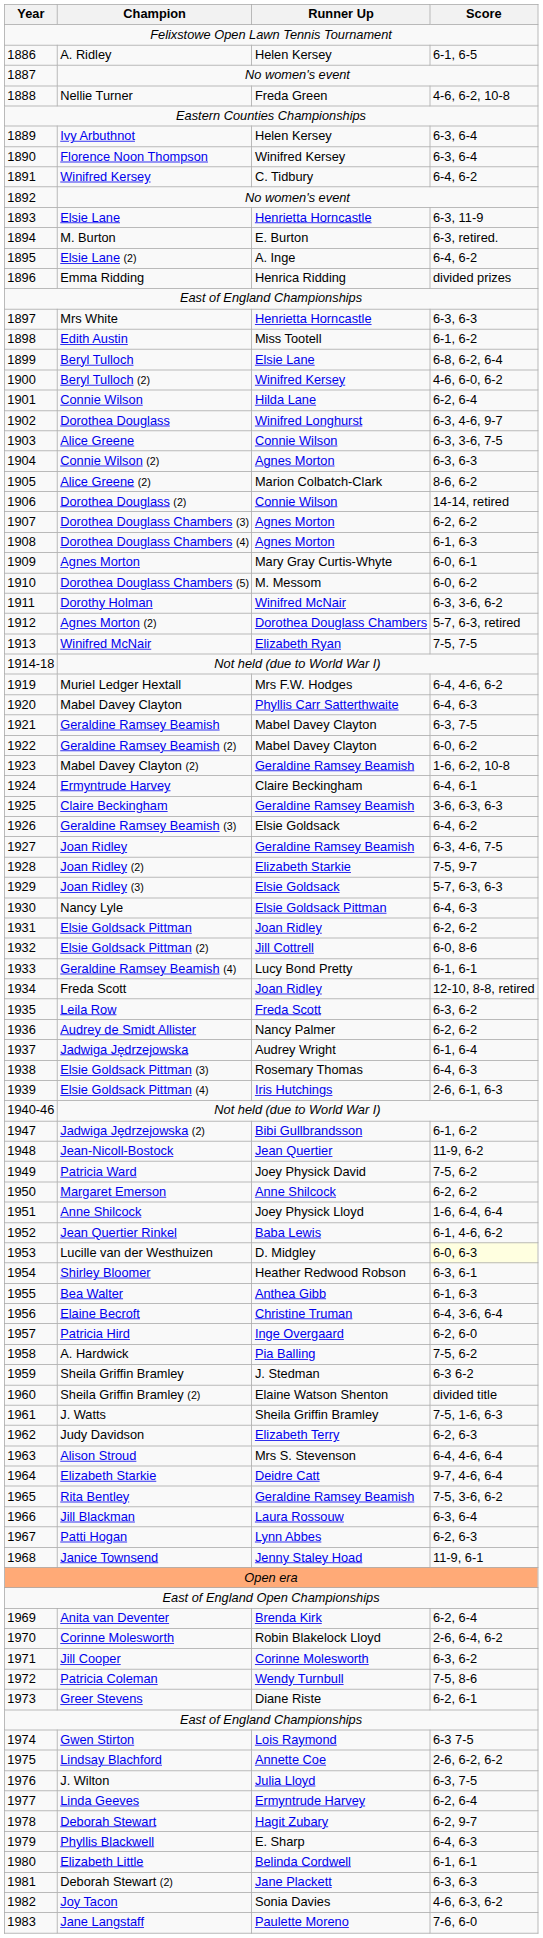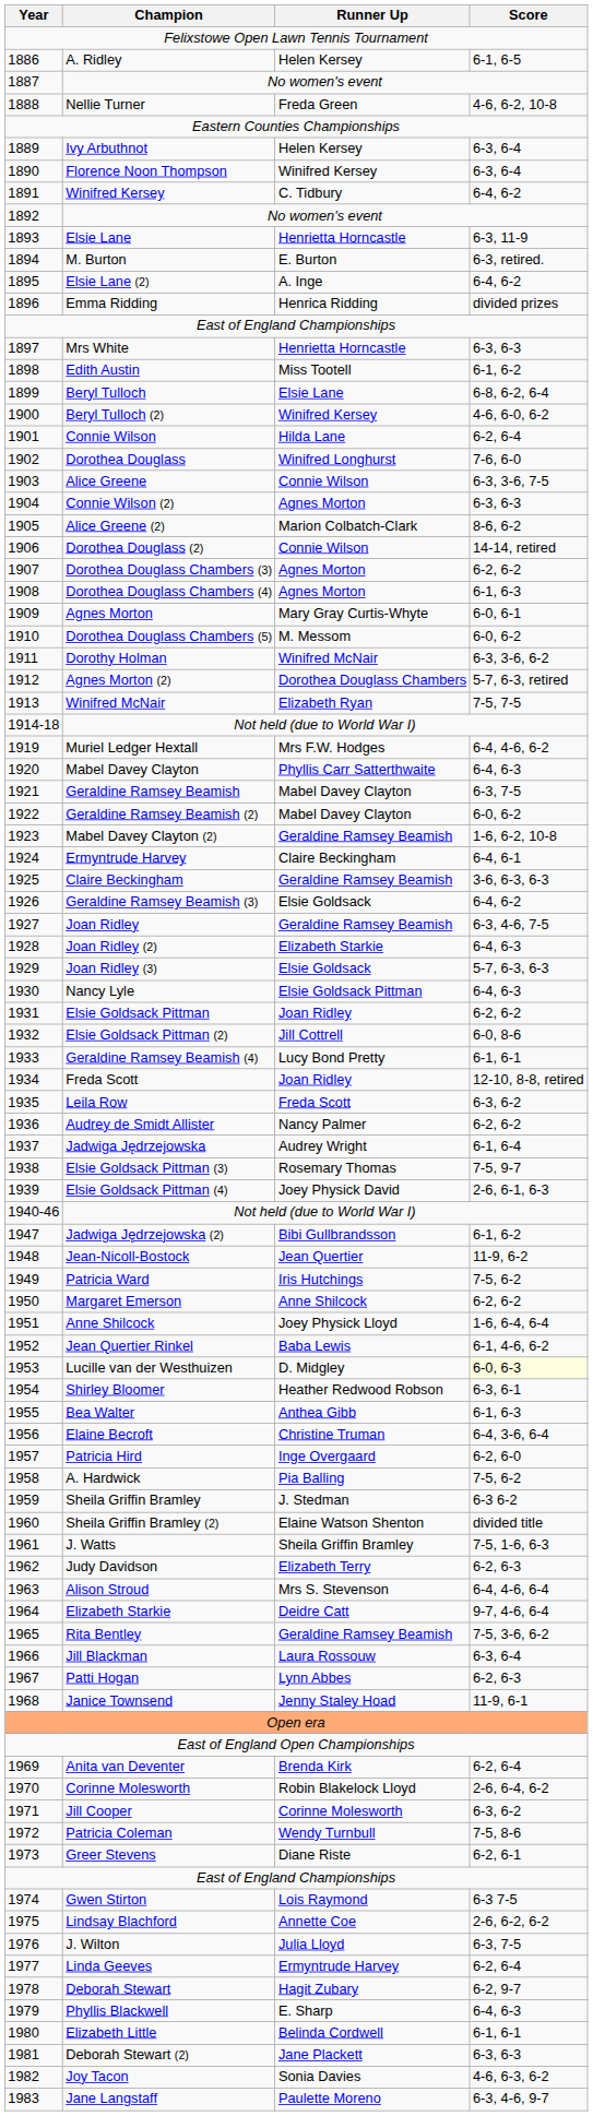Dorothea Douglass | Score: 6-3, 4-6, 9-7 -> 7-6, 6-0
Joan Ridley (2) | Score: 7-5, 9-7 -> 6-4, 6-3
Elsie Goldsack Pittman (3) | Score: 6-4, 6-3 -> 7-5, 9-7
Elsie Goldsack Pittman (4) | Runner Up: Iris Hutchings -> Joey Physick David
Patricia Ward | Runner Up: Joey Physick David -> Iris Hutchings
Jane Langstaff | Score: 7-6, 6-0 -> 6-3, 4-6, 9-7
